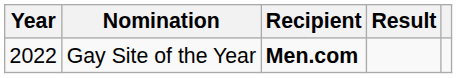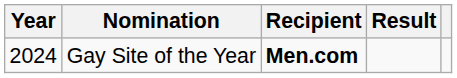Gay Site of the Year | Year: 2022 -> 2024
